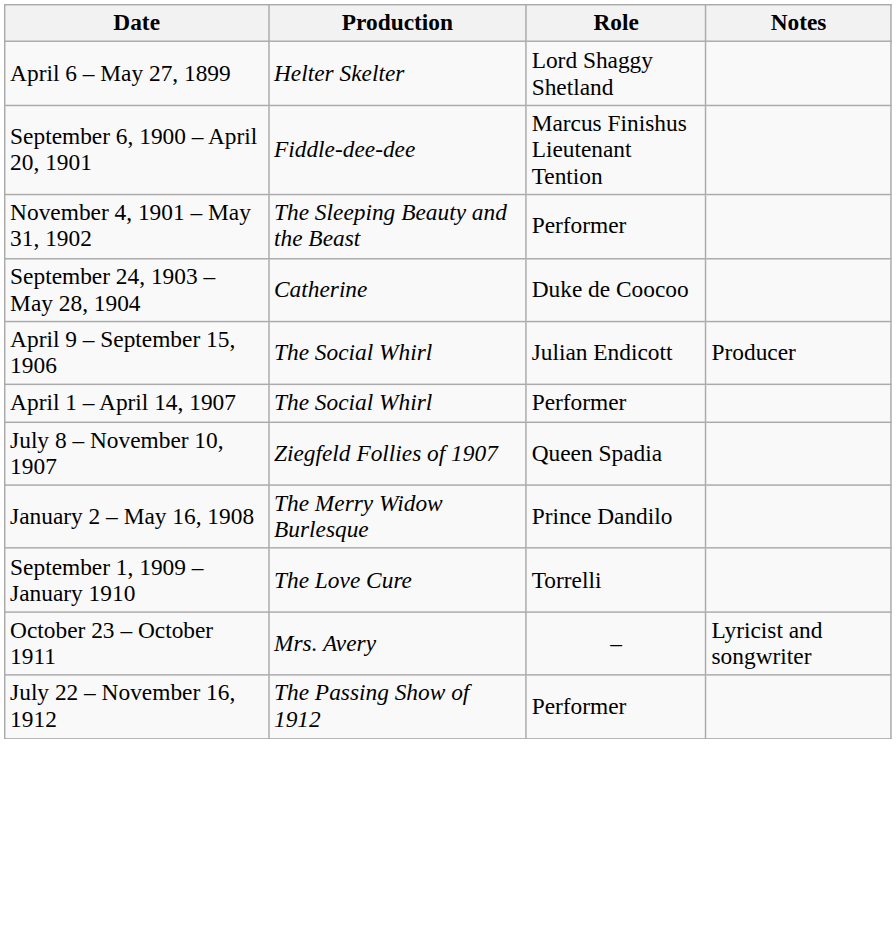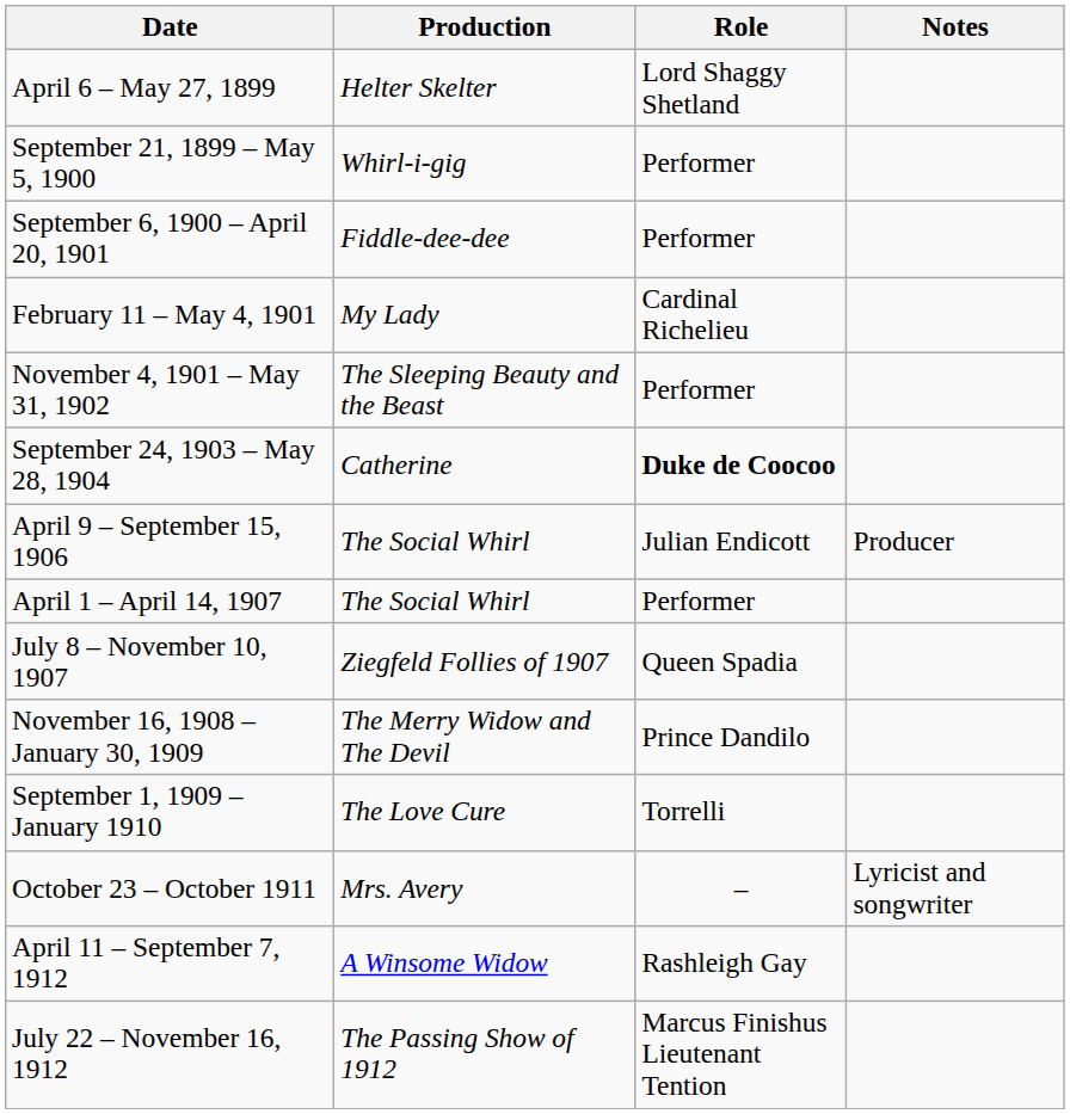+ row: September 21, 1899 – May 5, 1900 | Whirl-i-gig | Performer
September 6, 1900 – April 20, 1901 | Role: Marcus Finishus Lieutenant Tention -> Performer
+ row: February 11 – May 4, 1901 | My Lady | Cardinal Richelieu
September 24, 1903 – May 28, 1904 | Role: normal -> bold
- row: January 2 – May 16, 1908 | The Merry Widow Burlesque | Prince Dandilo
+ row: November 16, 1908 – January 30, 1909 | The Merry Widow and The Devil | Prince Dandilo
+ row: April 11 – September 7, 1912 | A Winsome Widow | Rashleigh Gay
July 22 – November 16, 1912 | Role: Performer -> Marcus Finishus Lieutenant Tention
